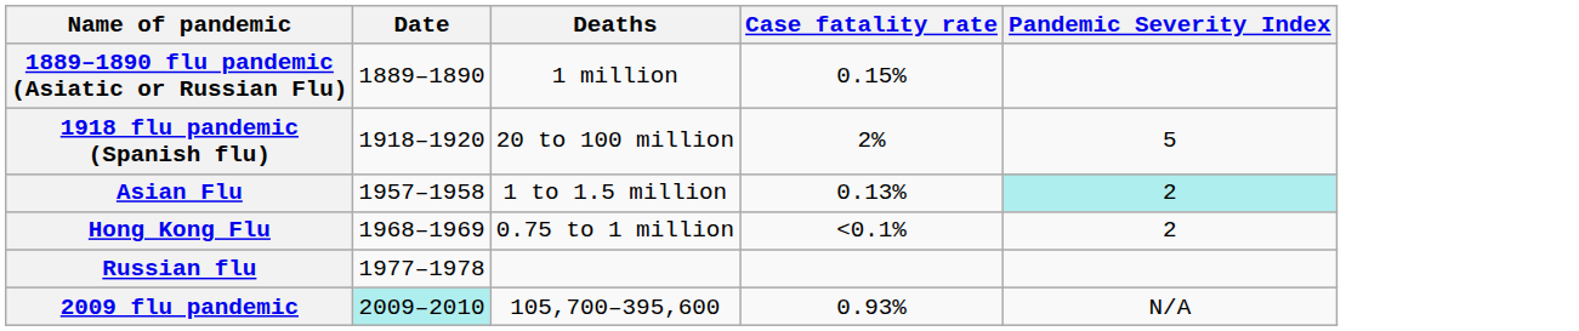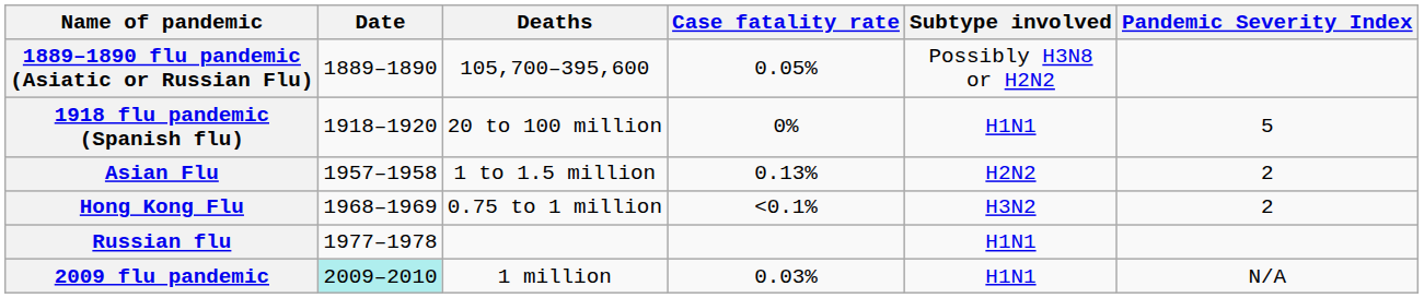+ column: Subtype involved | Possibly H3N8 or H2N2 | H1N1 | H2N2 | H3N2 | H1N1 | H1N1
1889–1890 flu pandemic (Asiatic or Russian Flu) | Deaths: 1 million -> 105,700–395,600
1889–1890 flu pandemic (Asiatic or Russian Flu) | Case fatality rate: 0.15% -> 0.05%
1918 flu pandemic (Spanish flu) | Case fatality rate: 2% -> 0%
Asian Flu | Pandemic Severity Index: paleturquoise background -> no background
2009 flu pandemic | Deaths: 105,700–395,600 -> 1 million
2009 flu pandemic | Case fatality rate: 0.93% -> 0.03%
